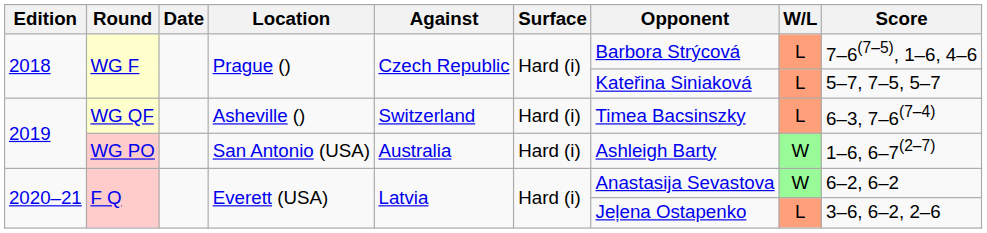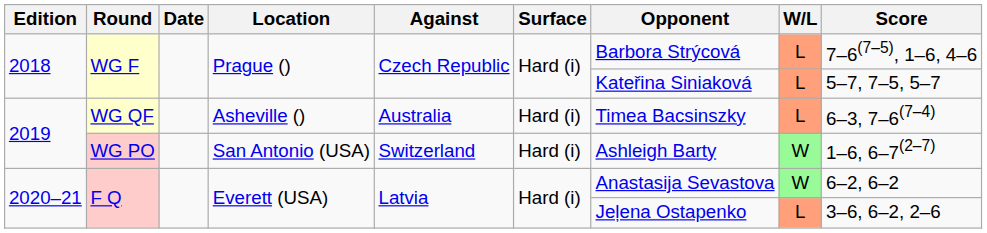WG QF | Against: Switzerland -> Australia
WG PO | Against: Australia -> Switzerland
